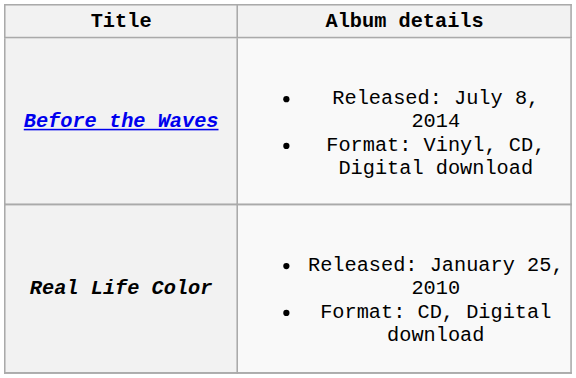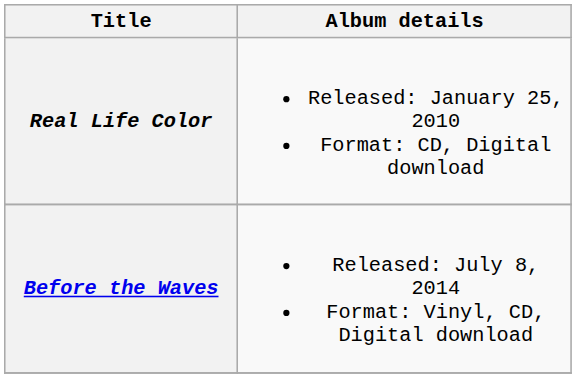rows swapped: Real Life Color <-> Before the Waves
